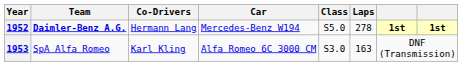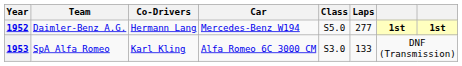1952 | Team: bold -> normal
1952 | Laps: 278 -> 277
1953 | Laps: 163 -> 133
